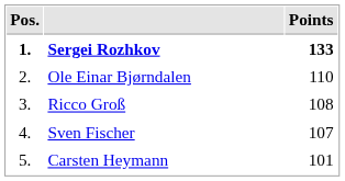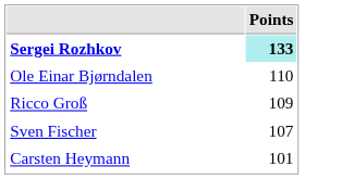- column: Pos. | 1. | 2. | 3. | 4. | 5.
Sergei Rozhkov | Points: no background -> paleturquoise background
Ricco Groß | Points: 108 -> 109
